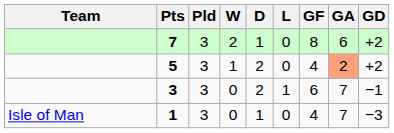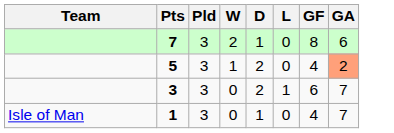- column: GD | +2 | +2 | −1 | −3
